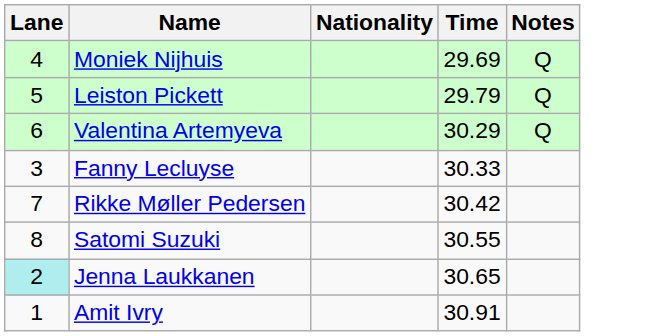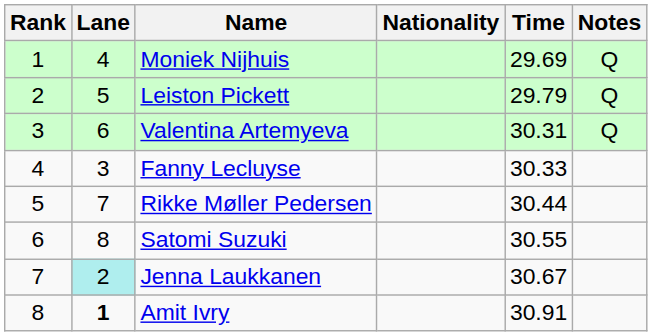+ column: Rank | 1 | 2 | 3 | 4 | 5 | 6 | 7 | 8
Valentina Artemyeva | Time: 30.29 -> 30.31
Rikke Møller Pedersen | Time: 30.42 -> 30.44
Jenna Laukkanen | Time: 30.65 -> 30.67
Amit Ivry | Lane: normal -> bold
